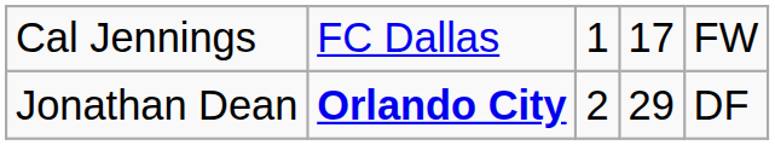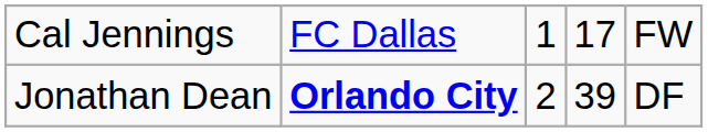Jonathan Dean | column 4: 29 -> 39
